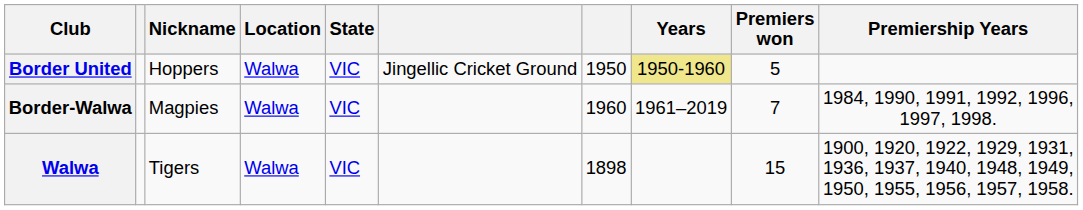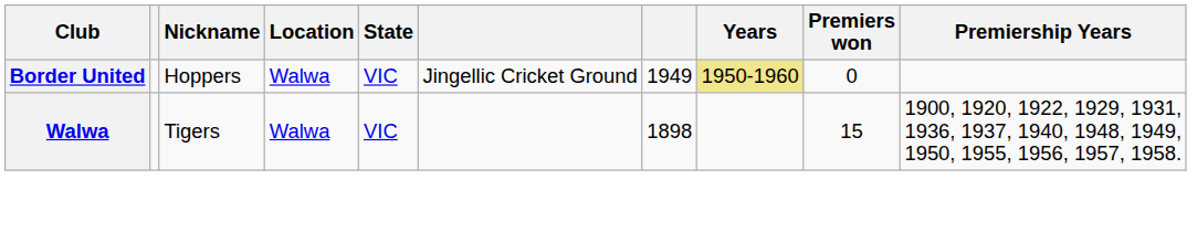Border United | column 7: 1950 -> 1949
Border United | Premiers won: 5 -> 0
- row: Border-Walwa | Magpies | Walwa | VIC | 1960 | 1961–2019 | 7 | 1984, 1990, 1991, 1992, 1996, 1997, 1998.
